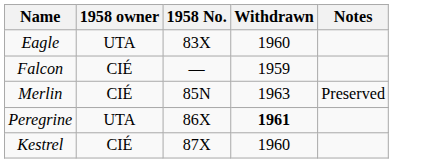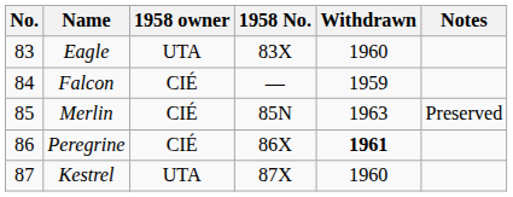+ column: No. | 83 | 84 | 85 | 86 | 87
Peregrine | 1958 owner: UTA -> CIÉ
Kestrel | 1958 owner: CIÉ -> UTA
